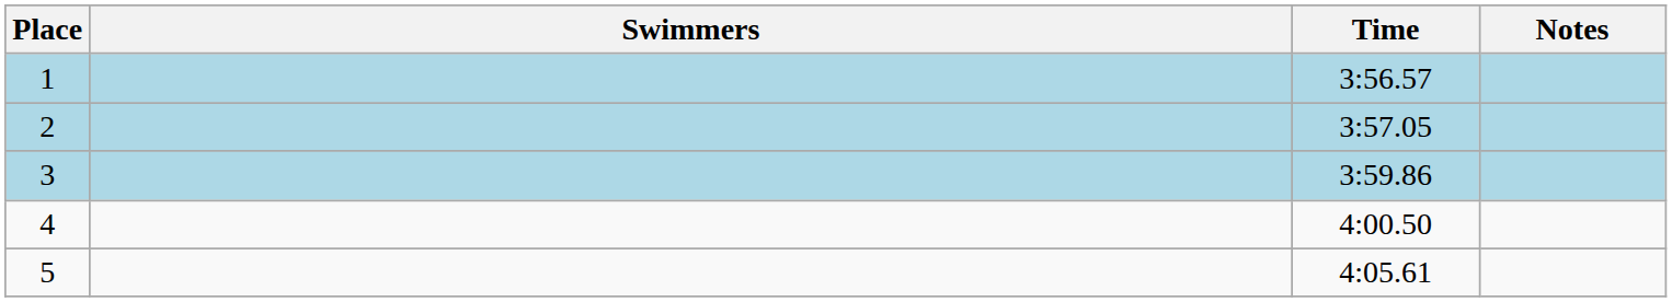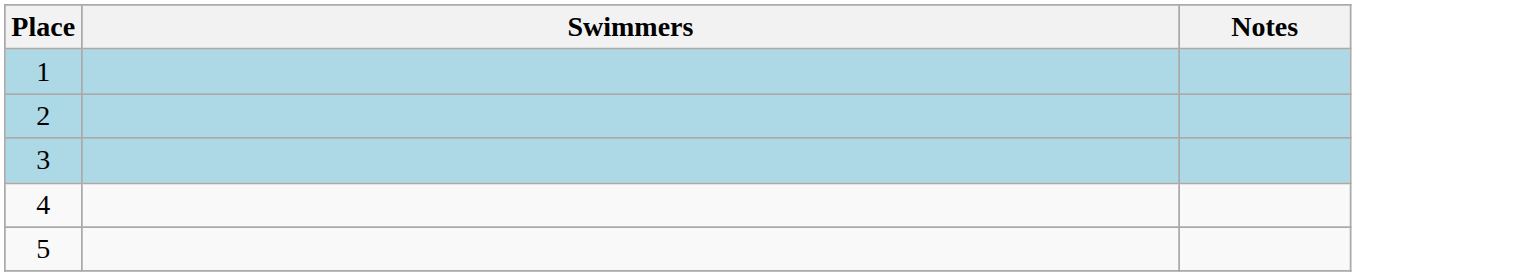- column: Time | 3:56.57 | 3:57.05 | 3:59.86 | 4:00.50 | 4:05.61
